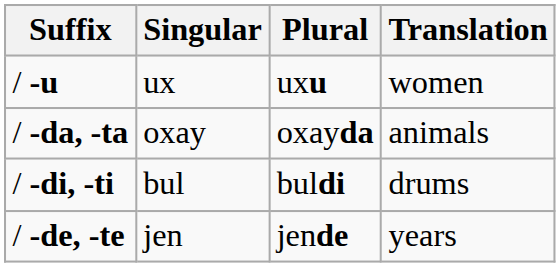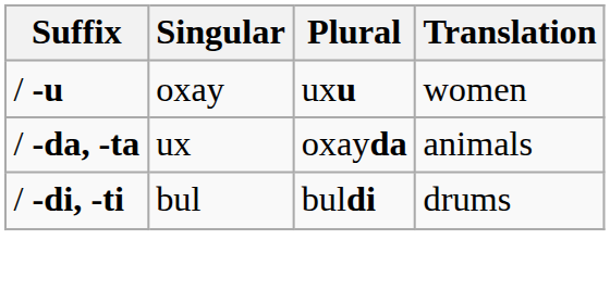/ -u | Singular: ux -> oxay
/ -da, -ta | Singular: oxay -> ux
- row: / -de, -te | jen | jende | years
